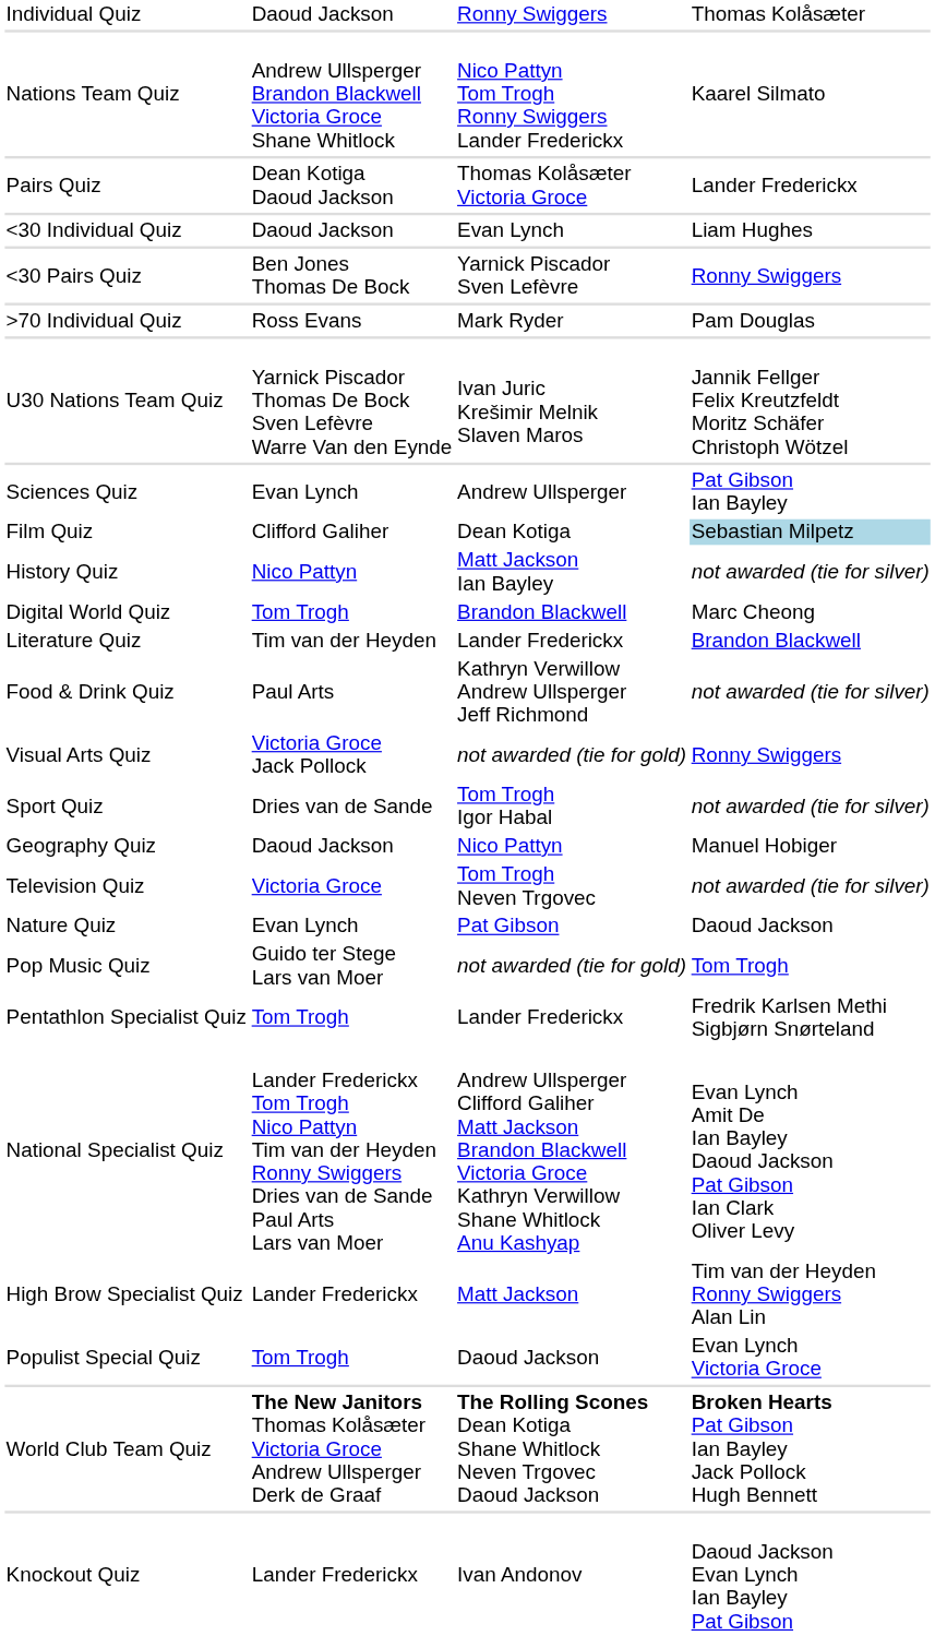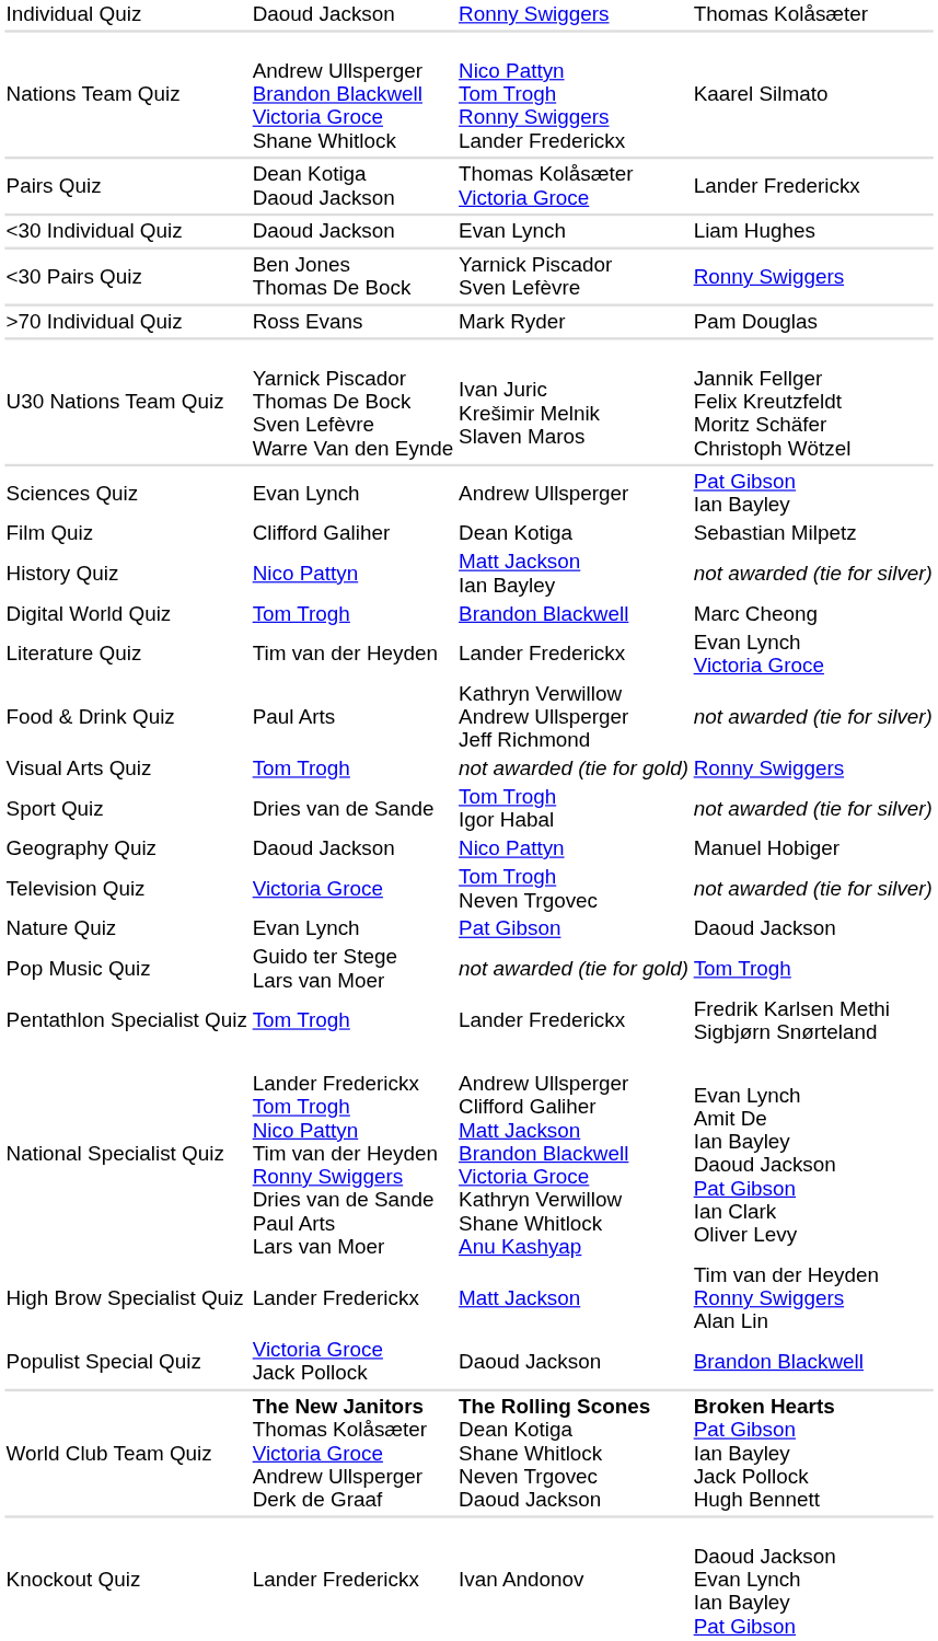Film Quiz | column 4: lightblue background -> no background
Literature Quiz | column 4: Brandon Blackwell -> Evan Lynch Victoria Groce
Visual Arts Quiz | column 2: Victoria Groce Jack Pollock -> Tom Trogh
Populist Special Quiz | column 2: Tom Trogh -> Victoria Groce Jack Pollock
Populist Special Quiz | column 4: Evan Lynch Victoria Groce -> Brandon Blackwell
